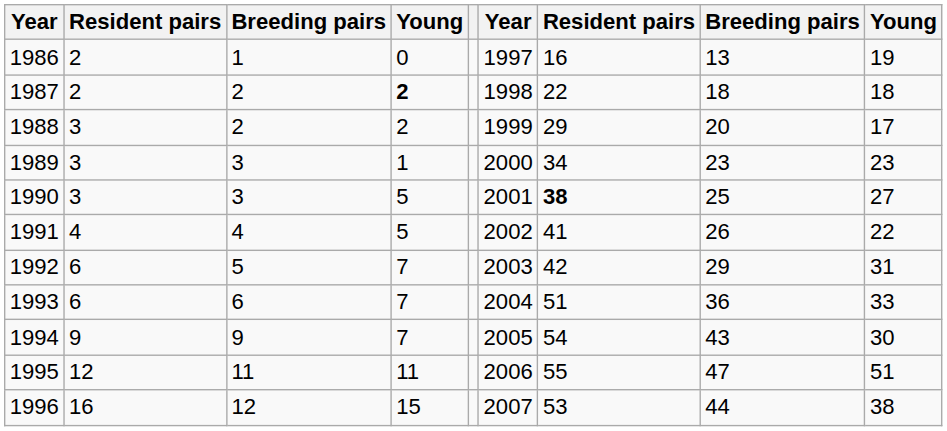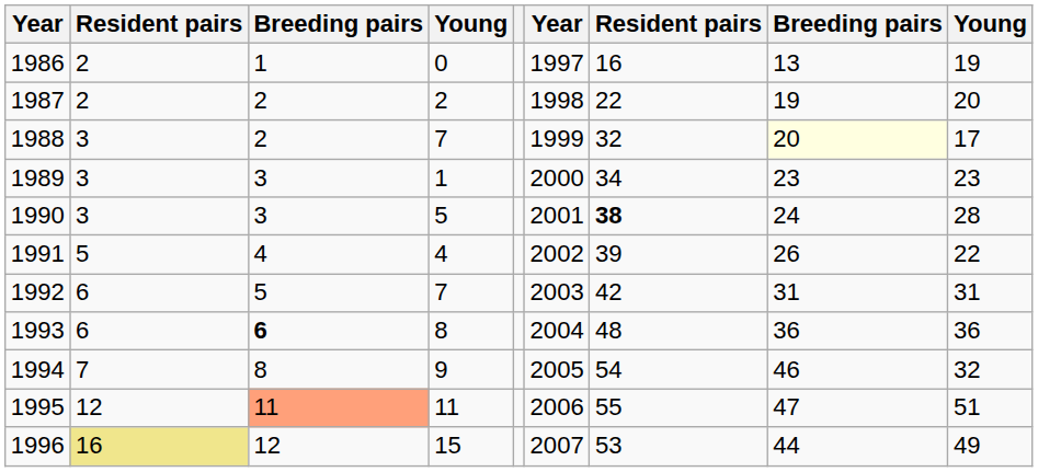1987 | column 4: bold -> normal
1987 | column 8: 18 -> 19
1987 | column 9: 18 -> 20
1988 | column 4: 2 -> 7
1988 | column 7: 29 -> 32
1988 | column 8: no background -> lightyellow background
1990 | column 8: 25 -> 24
1990 | column 9: 27 -> 28
1991 | column 2: 4 -> 5
1991 | column 4: 5 -> 4
1991 | column 7: 41 -> 39
1992 | column 8: 29 -> 31
1993 | column 3: normal -> bold
1993 | column 4: 7 -> 8
1993 | column 7: 51 -> 48
1993 | column 9: 33 -> 36
1994 | column 2: 9 -> 7
1994 | column 3: 9 -> 8
1994 | column 4: 7 -> 9
1994 | column 8: 43 -> 46
1994 | column 9: 30 -> 32
1995 | column 3: no background -> lightsalmon background
1996 | column 2: no background -> khaki background
1996 | column 9: 38 -> 49
